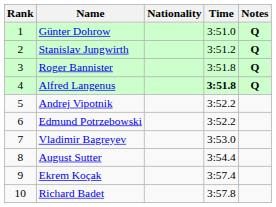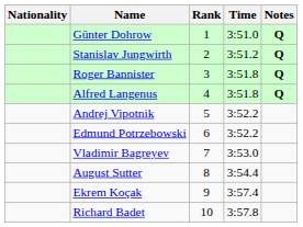columns swapped: Rank <-> Nationality
Alfred Langenus | Time: bold -> normal
